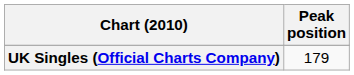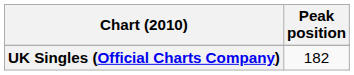UK Singles (Official Charts Company) | Peak position: 179 -> 182
